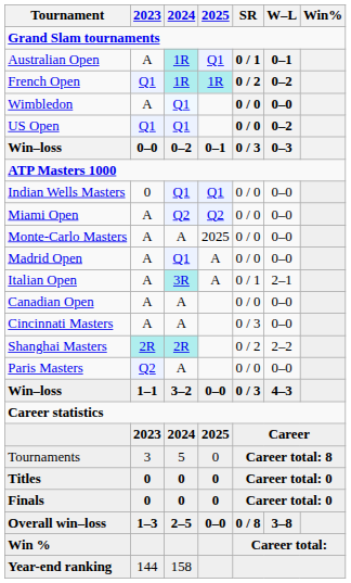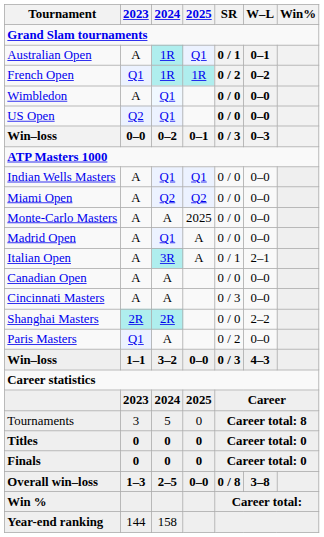US Open | 2023: Q1 -> Q2
US Open | W–L: 0–2 -> 0–0
Indian Wells Masters | 2023: 0 -> A
Shanghai Masters | SR: 0 / 2 -> 0 / 0
Paris Masters | 2023: Q2 -> Q1
Paris Masters | SR: 0 / 0 -> 0 / 2
